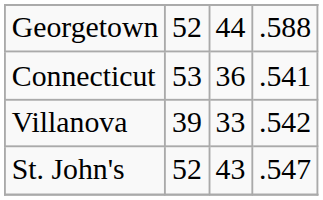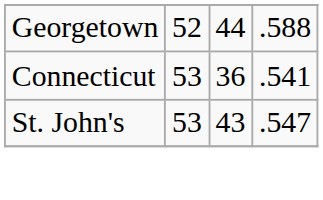- row: Villanova | 39 | 33 | .542
St. John's | column 2: 52 -> 53
